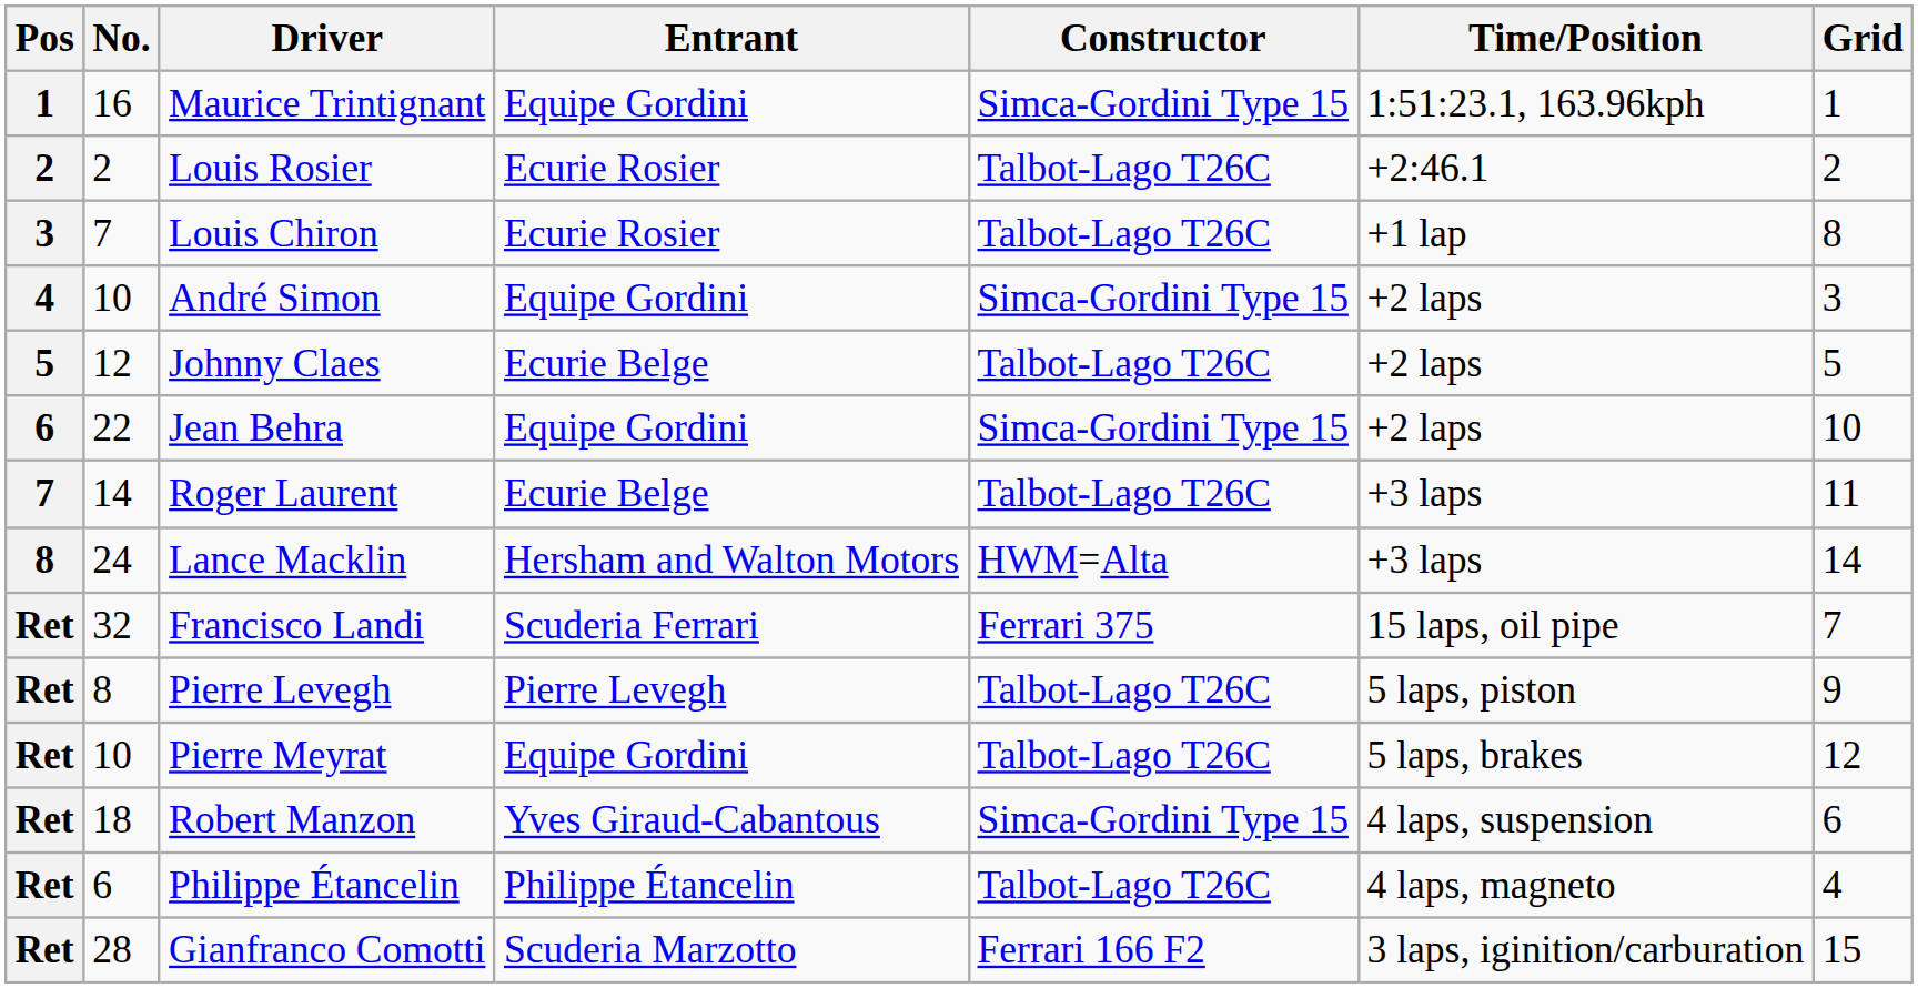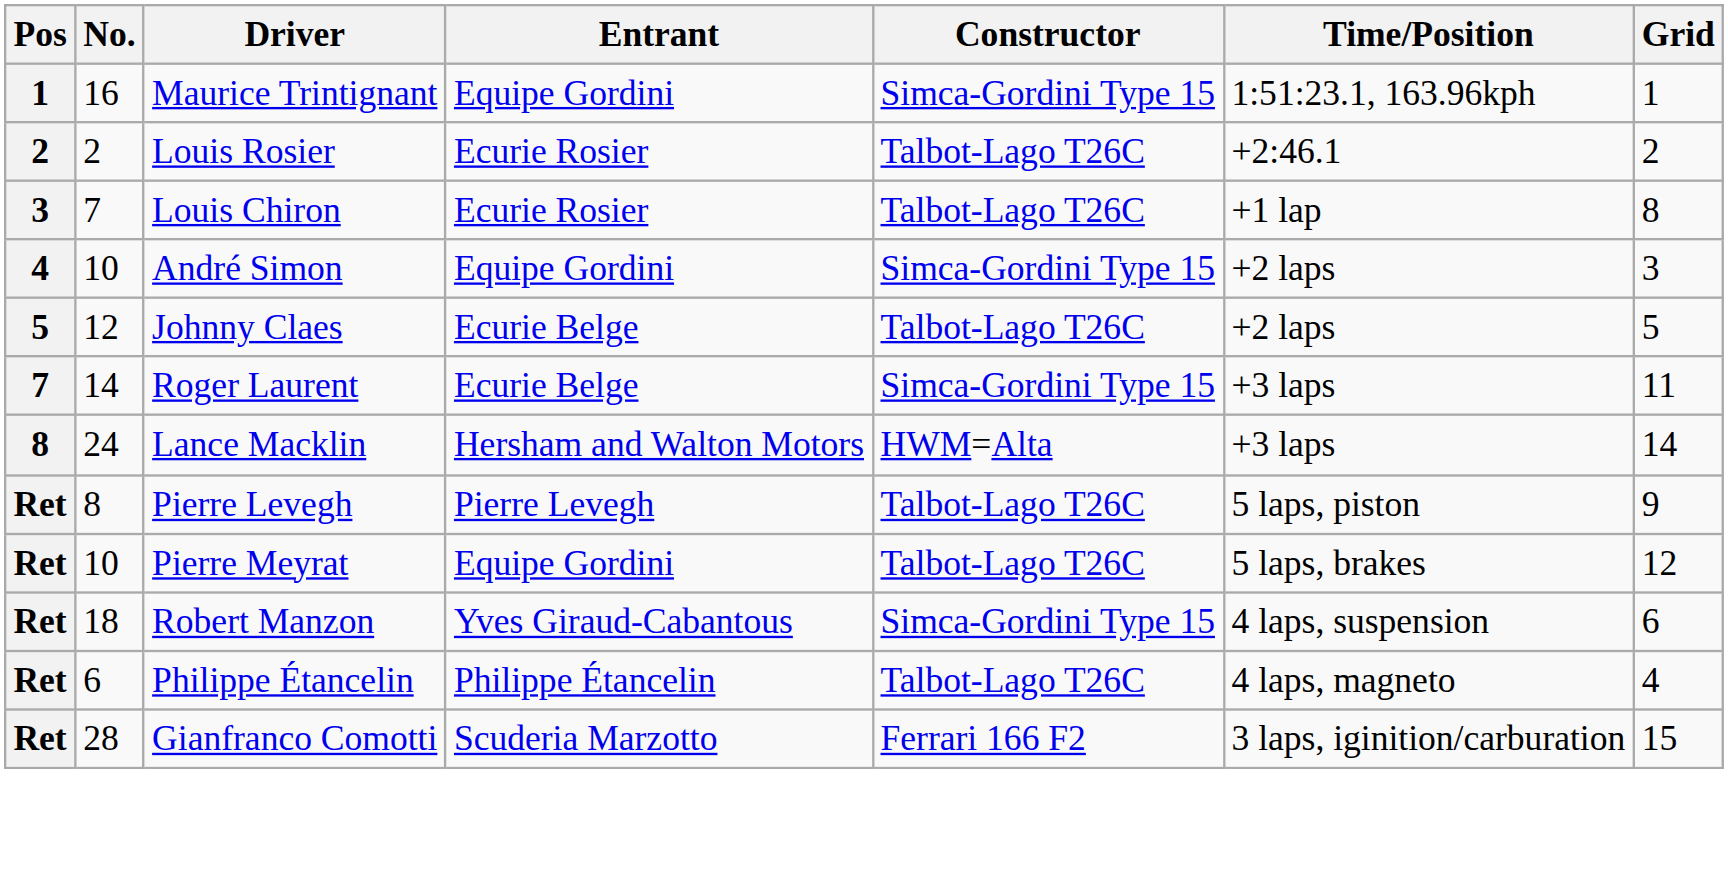- row: 6 | 22 | Jean Behra | Equipe Gordini | Simca-Gordini Type 15 | +2 laps | 10
Roger Laurent | Constructor: Talbot-Lago T26C -> Simca-Gordini Type 15
- row: Ret | 32 | Francisco Landi | Scuderia Ferrari | Ferrari 375 | 15 laps, oil pipe | 7
